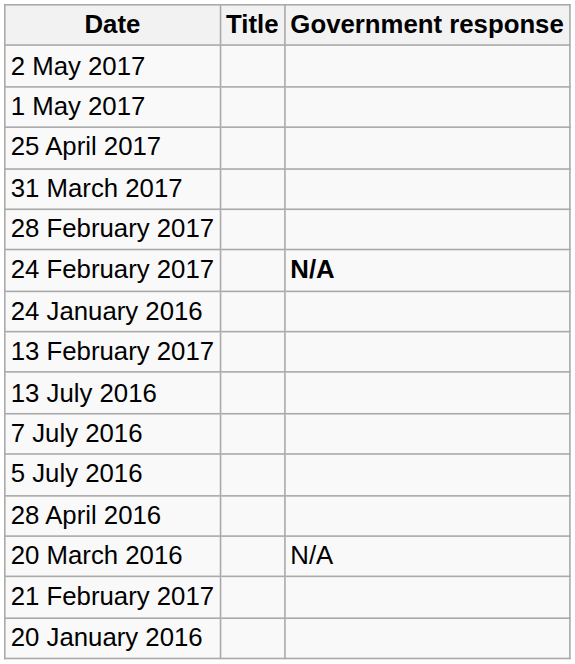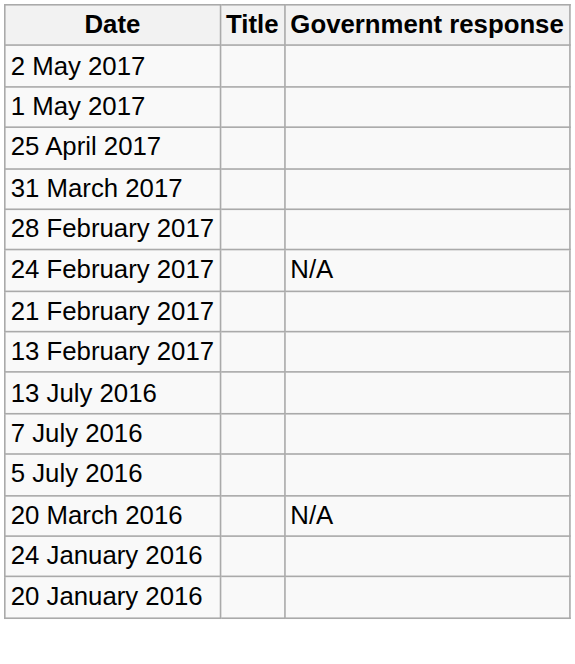24 February 2017 | Government response: bold -> normal
rows swapped: 21 February 2017 <-> 24 January 2016
- row: 28 April 2016
